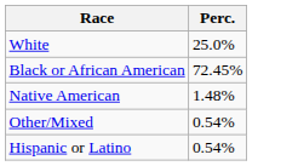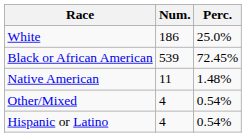+ column: Num. | 186 | 539 | 11 | 4 | 4
